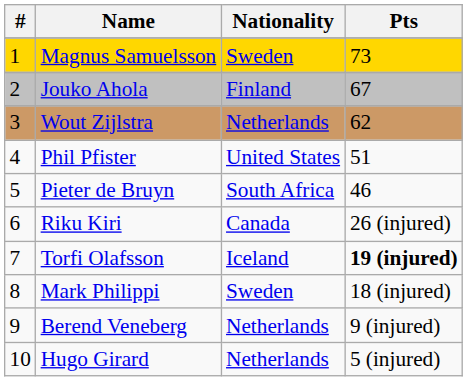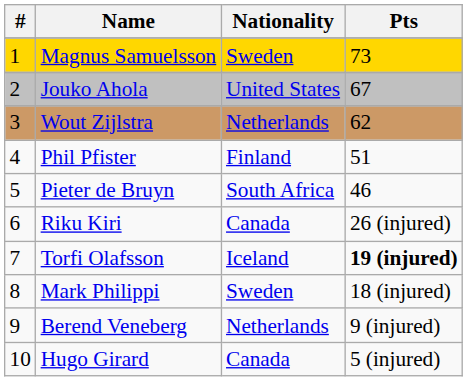Jouko Ahola | Nationality: Finland -> United States
Phil Pfister | Nationality: United States -> Finland
Hugo Girard | Nationality: Netherlands -> Canada
